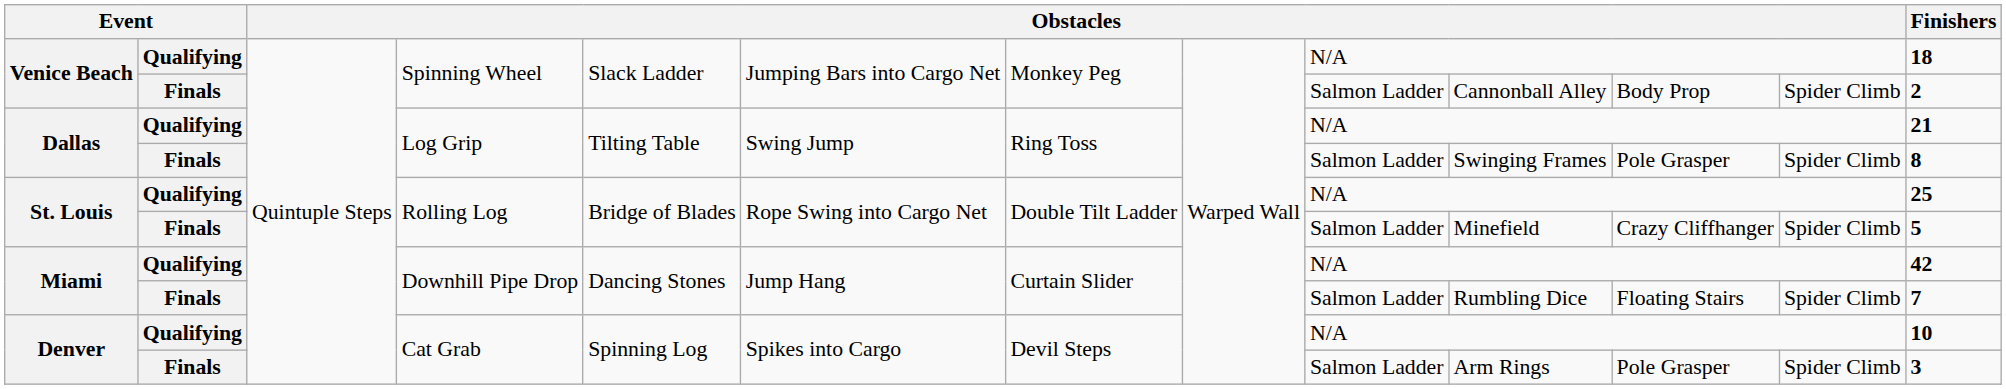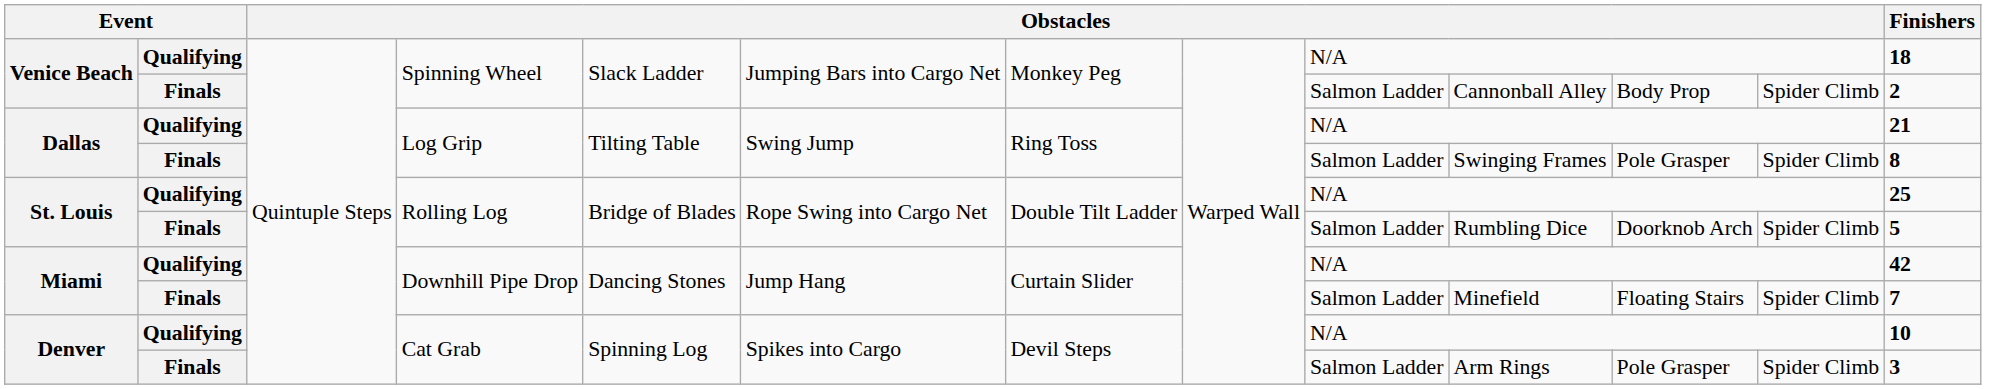St. Louis / Finals | column 10: Minefield -> Rumbling Dice
St. Louis / Finals | column 11: Crazy Cliffhanger -> Doorknob Arch
Miami / Finals | column 10: Rumbling Dice -> Minefield
